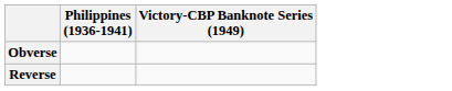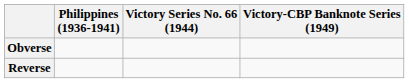+ column: Victory Series No. 66 (1944)
